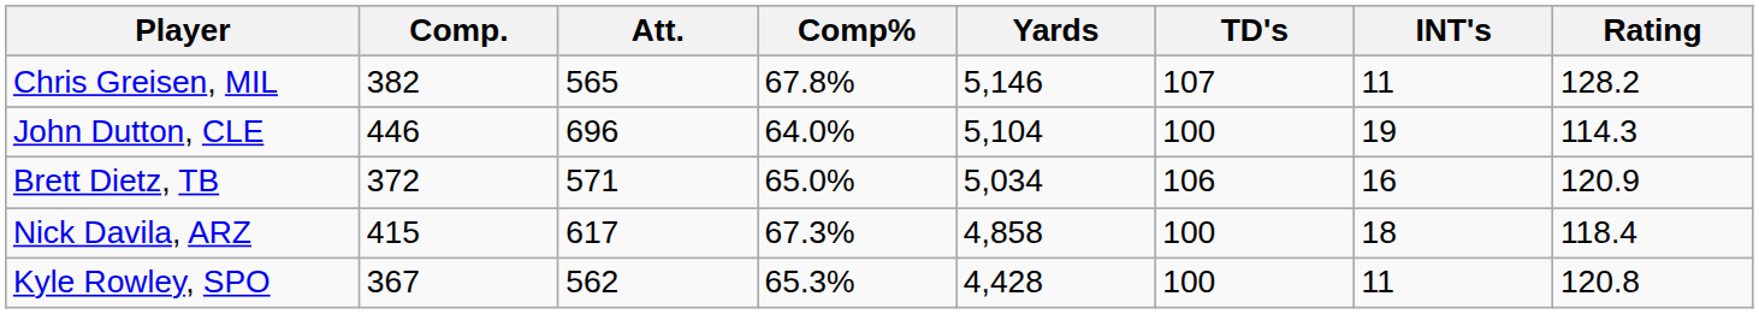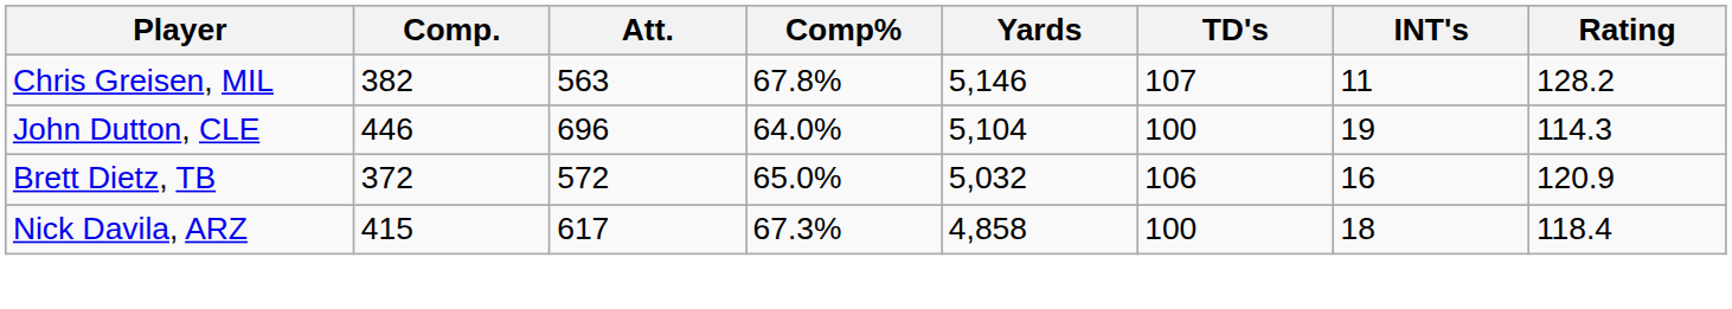Chris Greisen, MIL | Att.: 565 -> 563
Brett Dietz, TB | Att.: 571 -> 572
Brett Dietz, TB | Yards: 5,034 -> 5,032
- row: Kyle Rowley, SPO | 367 | 562 | 65.3% | 4,428 | 100 | 11 | 120.8
